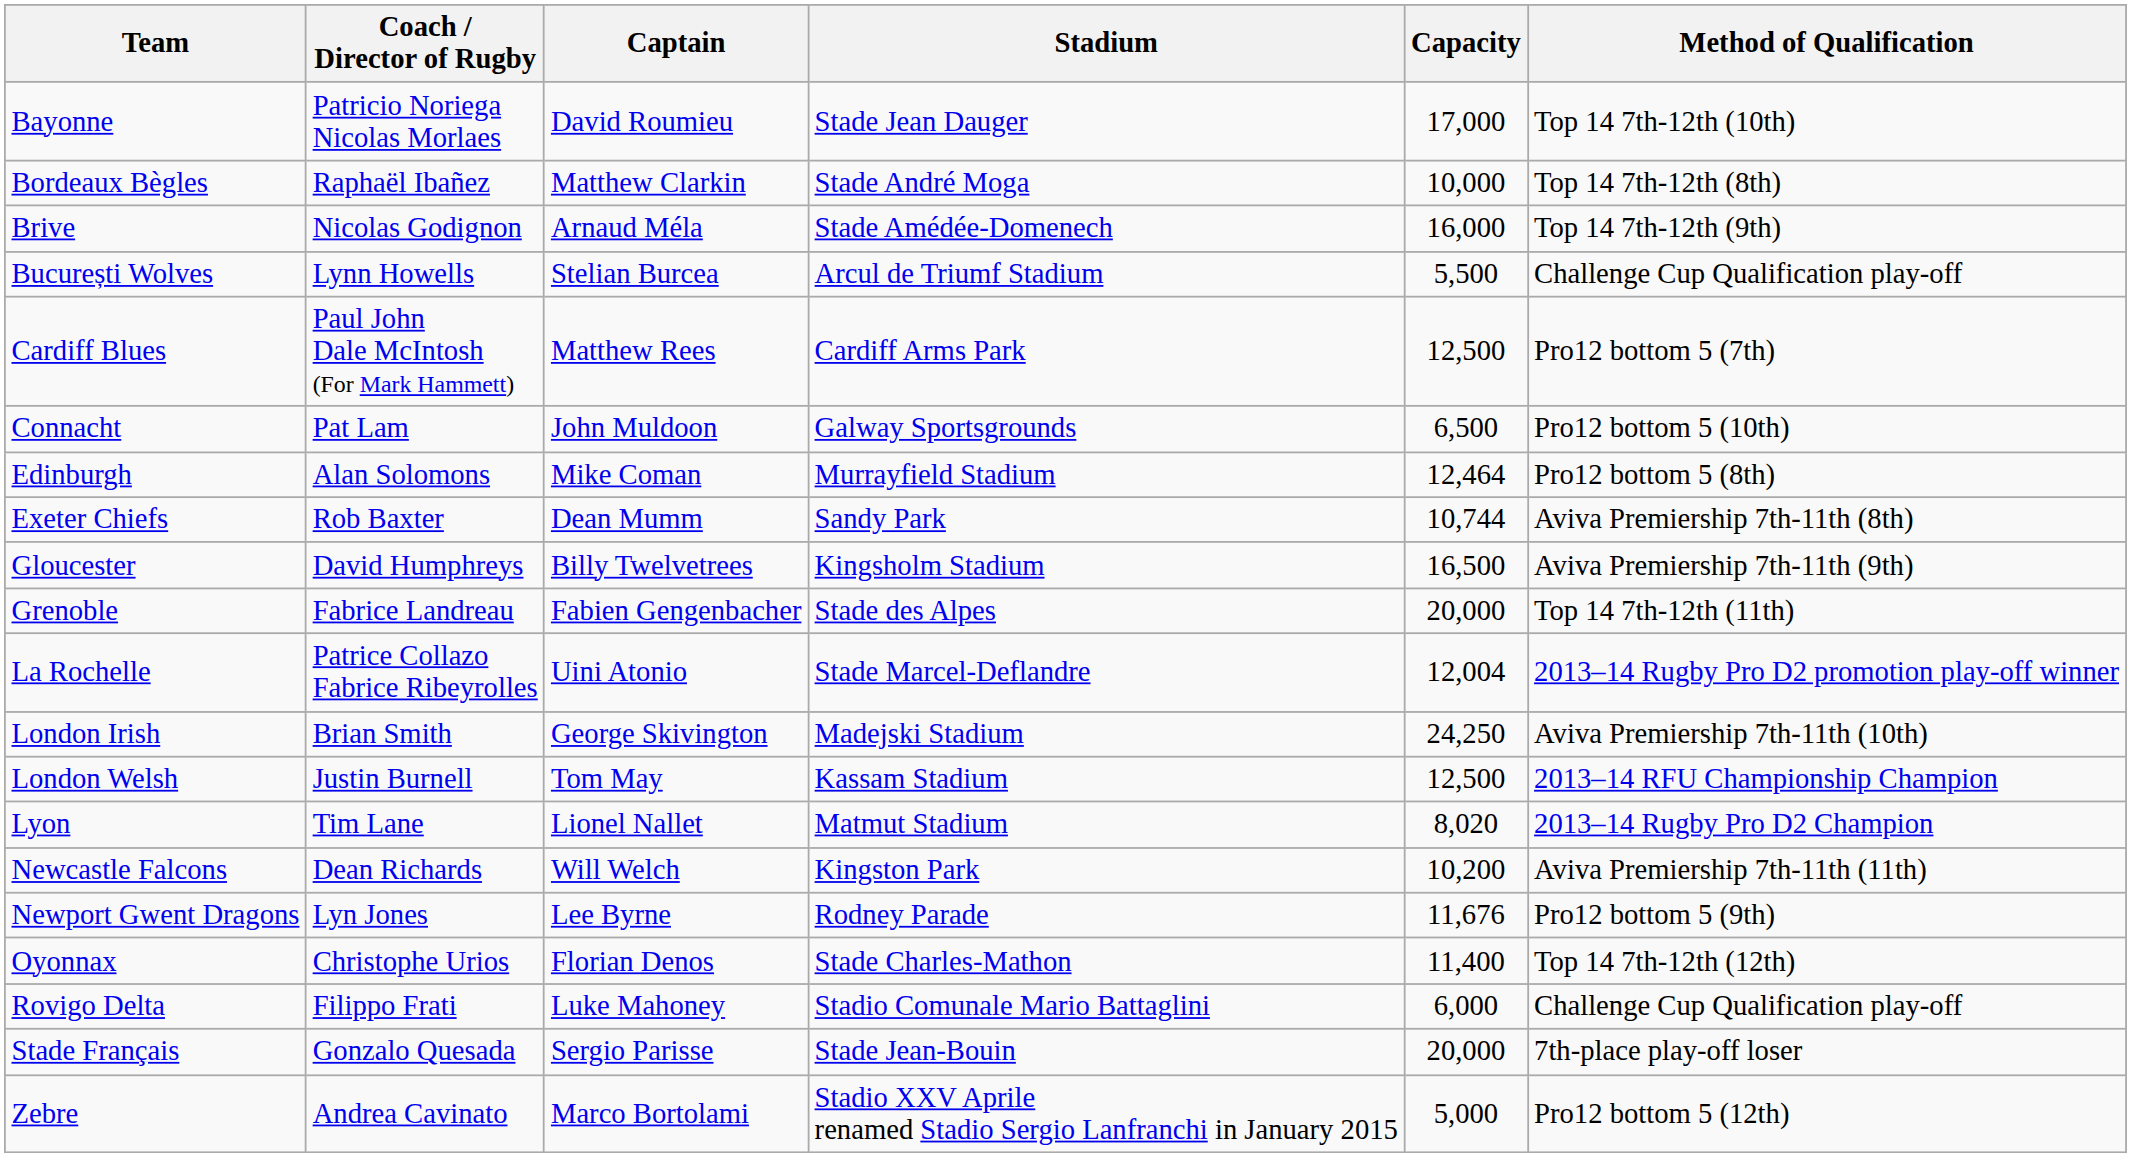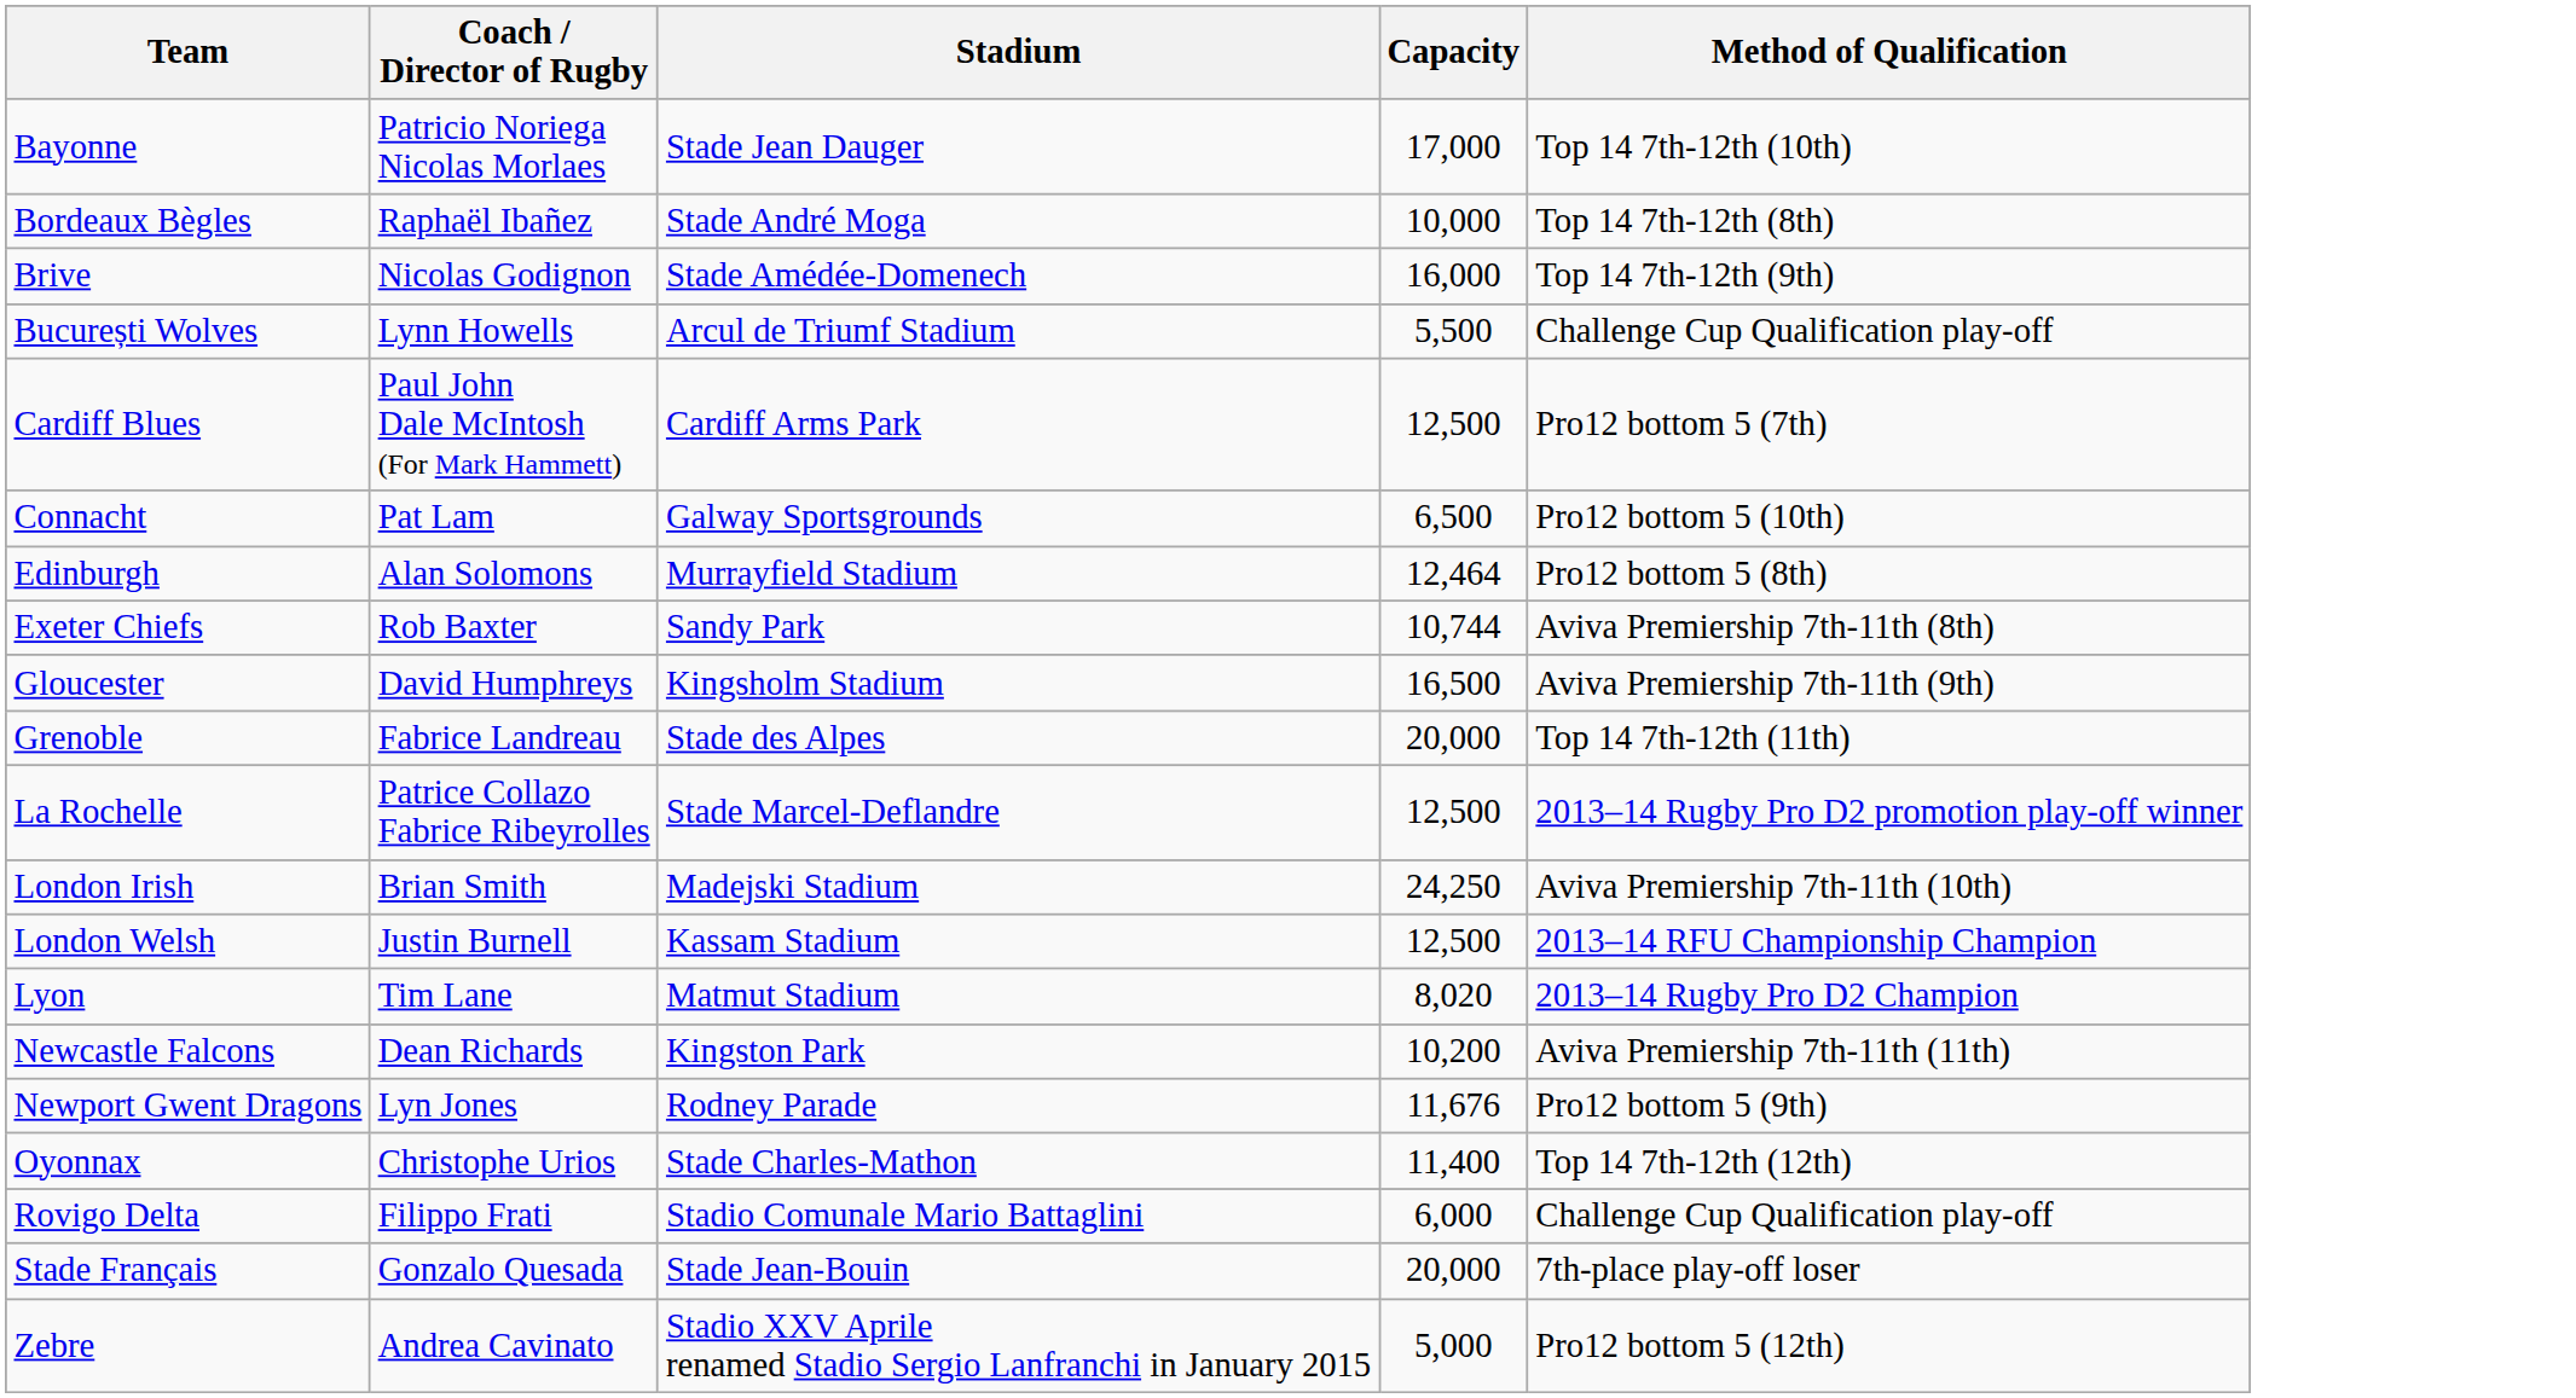- column: Captain | David Roumieu | Matthew Clarkin | Arnaud Méla | Stelian Burcea | Matthew Rees | John Muldoon | Mike Coman | Dean Mumm | Billy Twelvetrees | Fabien Gengenbacher | Uini Atonio | George Skivington | Tom May | Lionel Nallet | Will Welch | Lee Byrne | Florian Denos | Luke Mahoney | Sergio Parisse | Marco Bortolami
La Rochelle | Capacity: 12,004 -> 12,500
